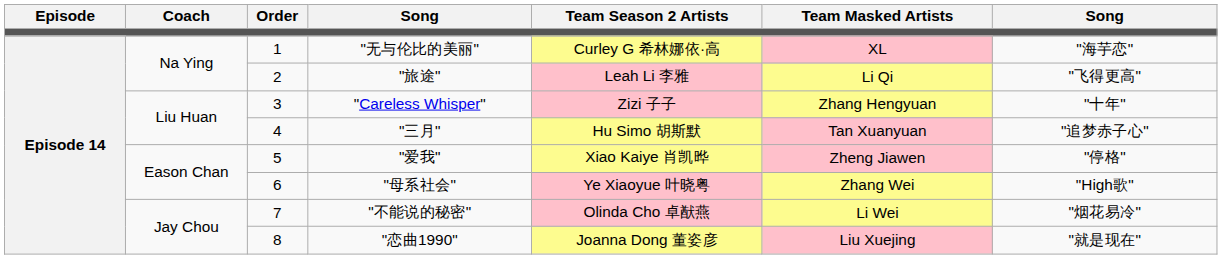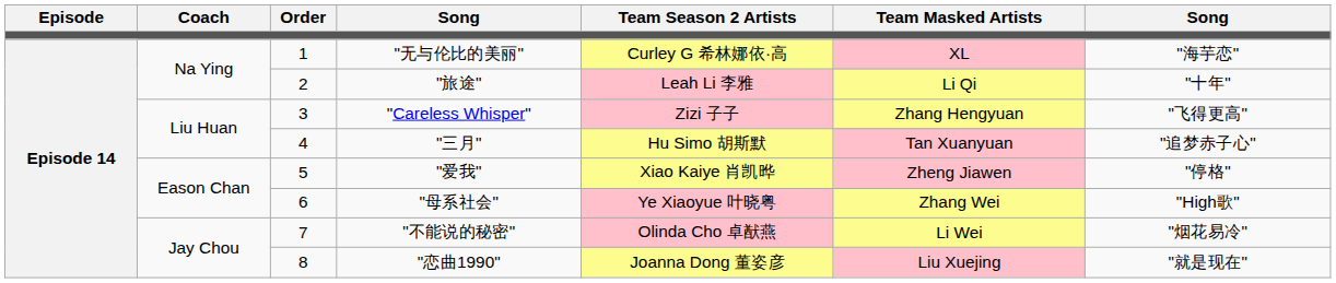"旅途" | column 7: "飞得更高" -> "十年"
"Careless Whisper" | column 7: "十年" -> "飞得更高"
